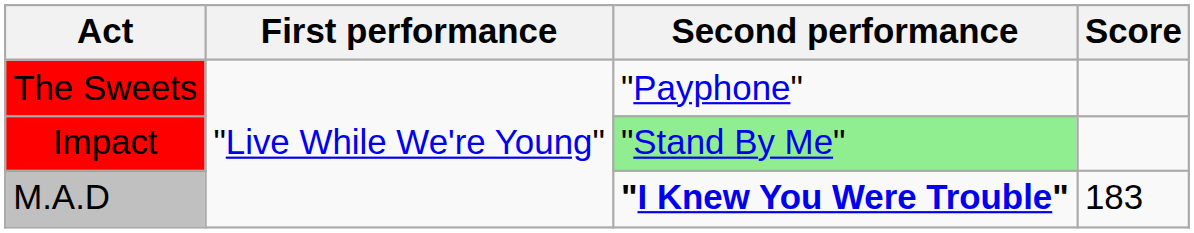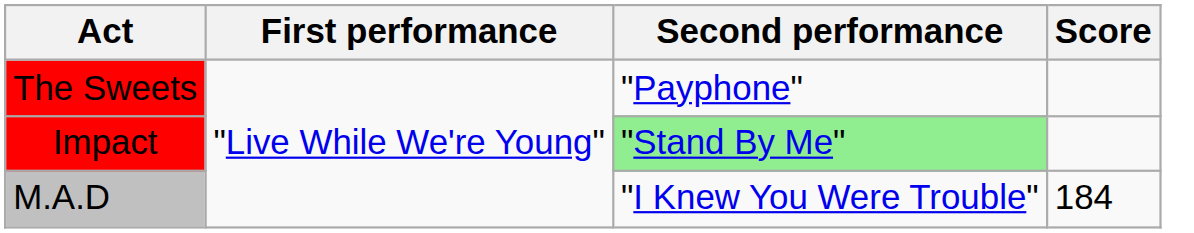M.A.D | Second performance: bold -> normal
M.A.D | Score: 183 -> 184
